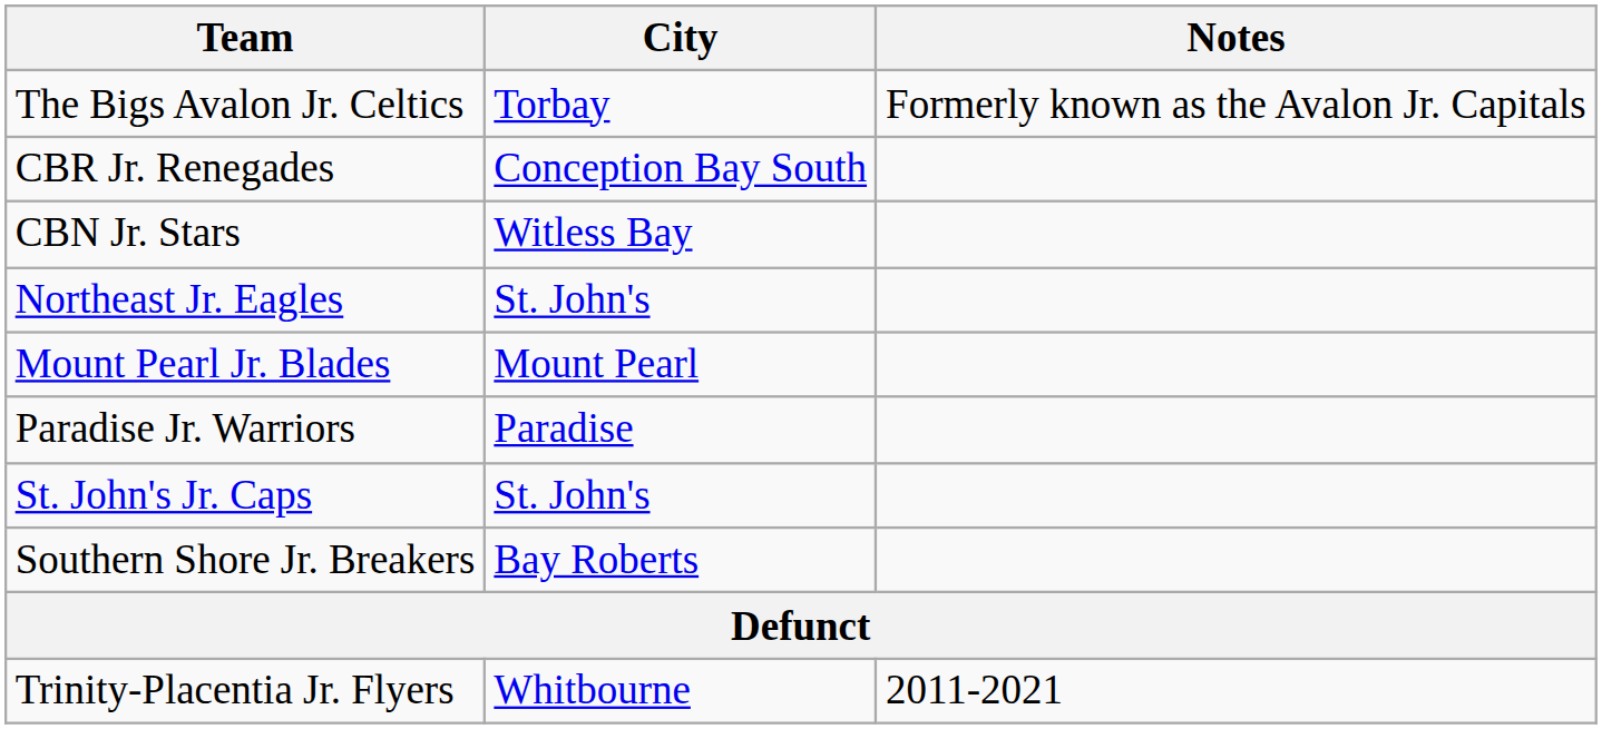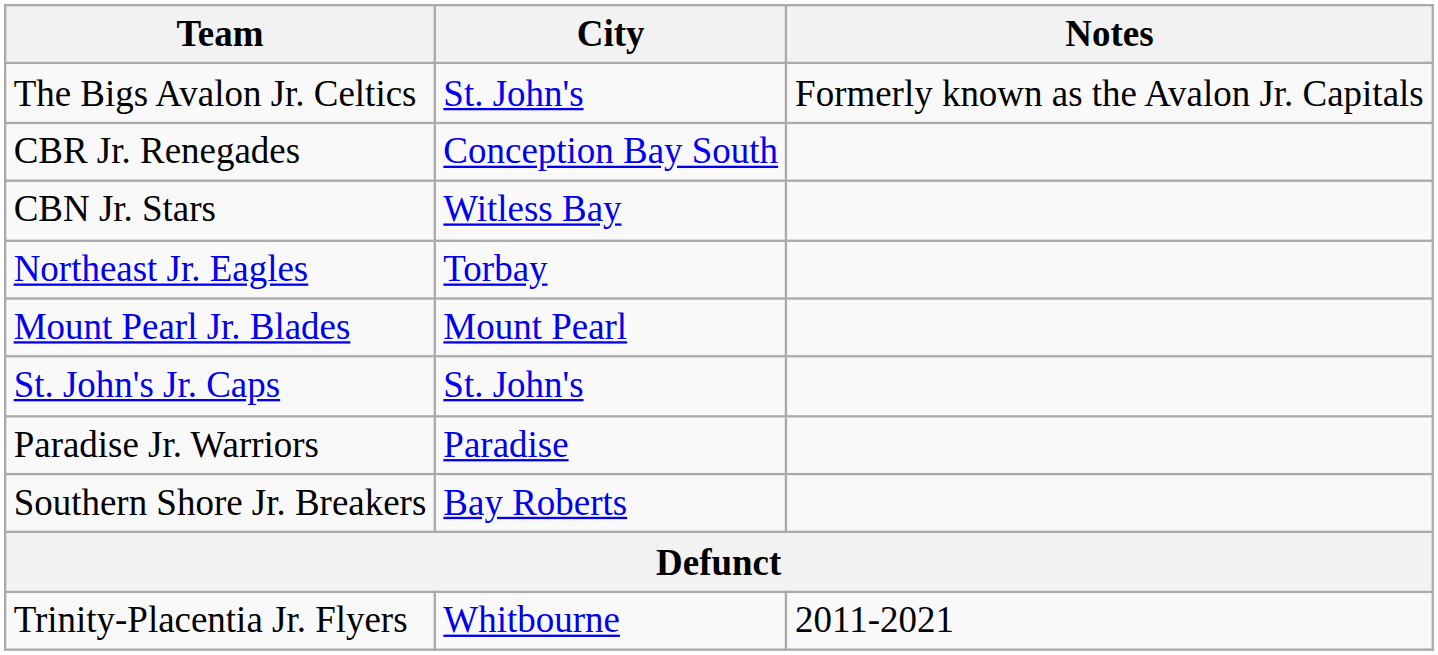The Bigs Avalon Jr. Celtics | City: Torbay -> St. John's
Northeast Jr. Eagles | City: St. John's -> Torbay
rows swapped: Paradise Jr. Warriors <-> St. John's Jr. Caps
